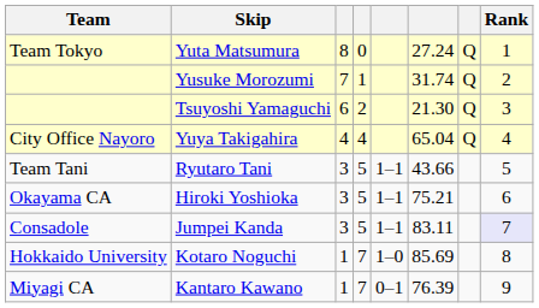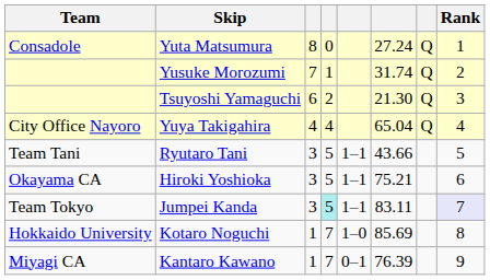Yuta Matsumura | Team: Team Tokyo -> Consadole
Jumpei Kanda | Team: Consadole -> Team Tokyo
Jumpei Kanda | column 4: no background -> paleturquoise background
